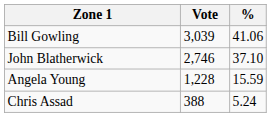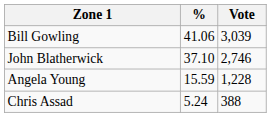columns swapped: Vote <-> %
